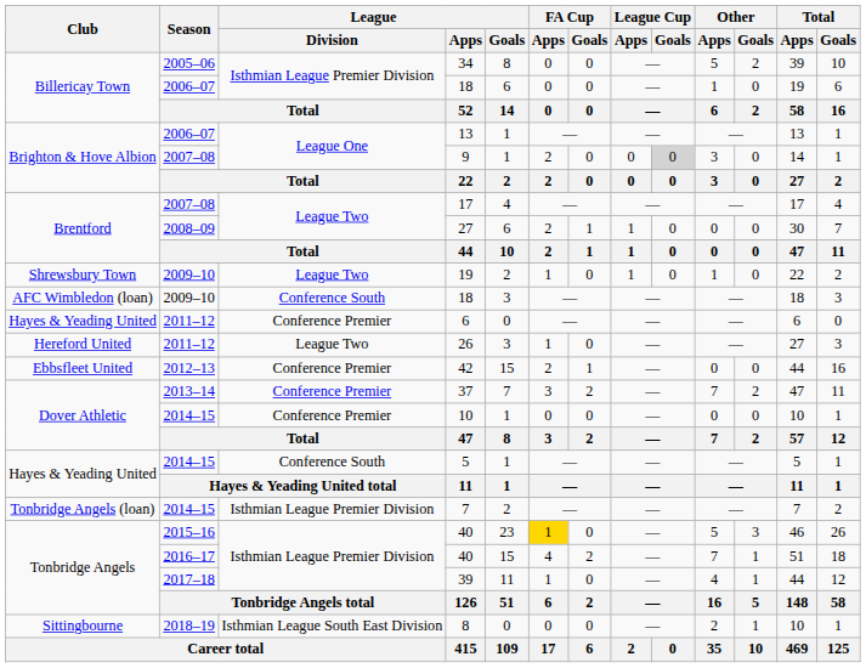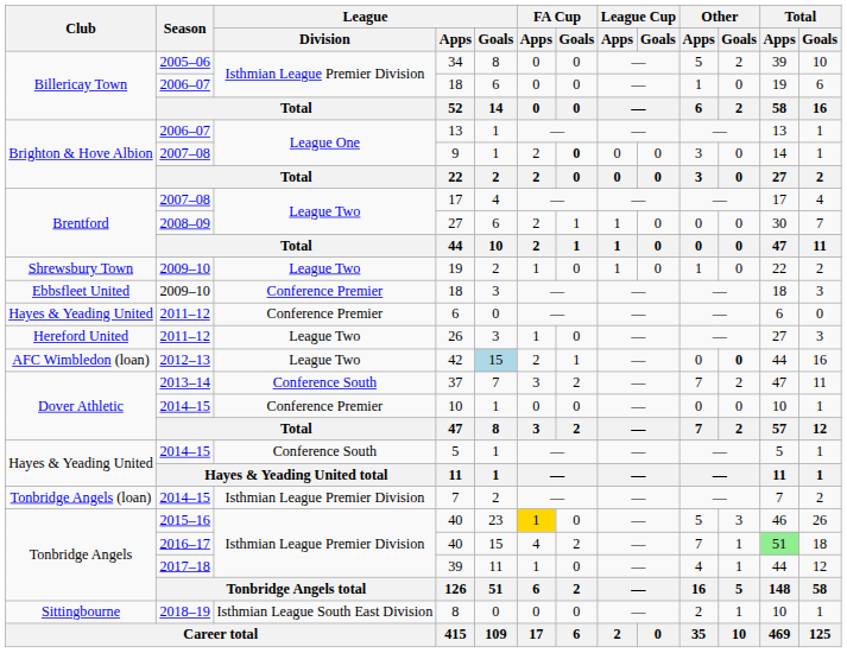9 | FA Cup / Goals: normal -> bold
9 | League Cup / Goals: lightgrey background -> no background
2009–10 / 18 | Club: AFC Wimbledon (loan) -> Ebbsfleet United
2009–10 / 18 | League / Division: Conference South -> Conference Premier
42 | Club: Ebbsfleet United -> AFC Wimbledon (loan)
42 | League / Division: Conference Premier -> League Two
42 | League / Goals: no background -> lightblue background
42 | Other / Goals: normal -> bold
37 | League / Division: Conference Premier -> Conference South
2016–17 / 40 | Total / Apps: no background -> lightgreen background
